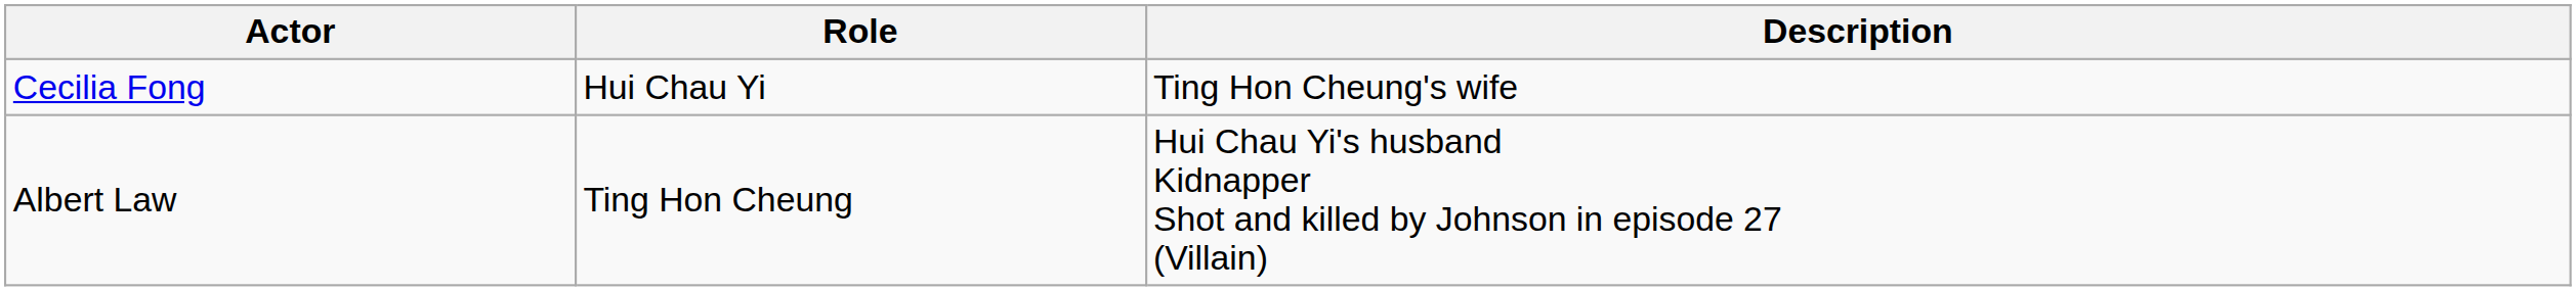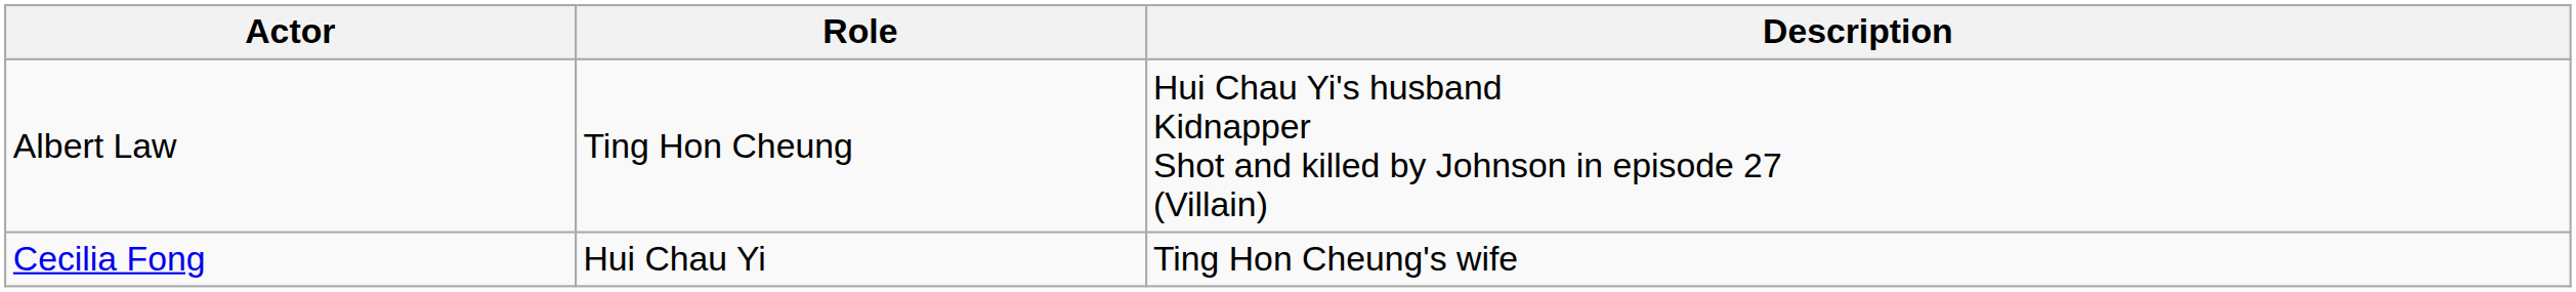rows swapped: Albert Law <-> Cecilia Fong
